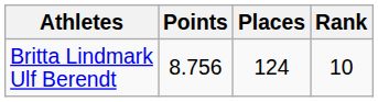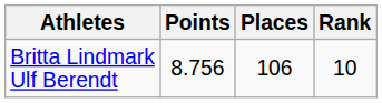Britta Lindmark Ulf Berendt | Places: 124 -> 106
